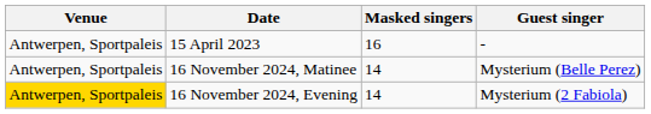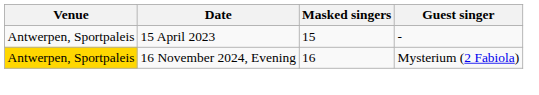15 April 2023 | Masked singers: 16 -> 15
- row: Antwerpen, Sportpaleis | 16 November 2024, Matinee | 14 | Mysterium (Belle Perez)
16 November 2024, Evening | Masked singers: 14 -> 16
